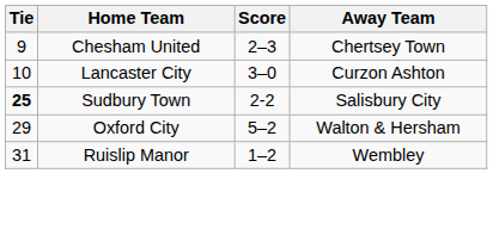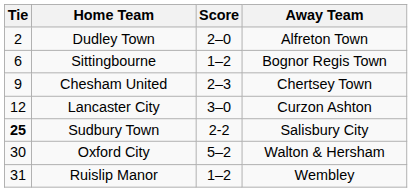+ row: 2 | Dudley Town | 2–0 | Alfreton Town
+ row: 6 | Sittingbourne | 1–2 | Bognor Regis Town
Lancaster City | Tie: 10 -> 12
Oxford City | Tie: 29 -> 30
